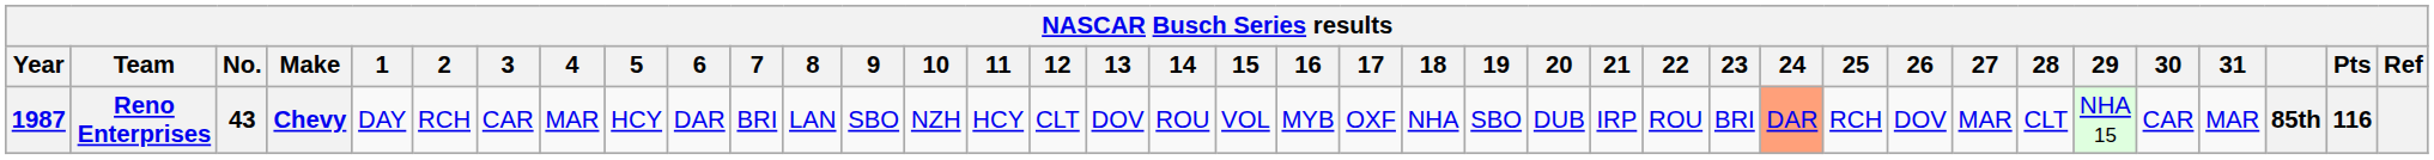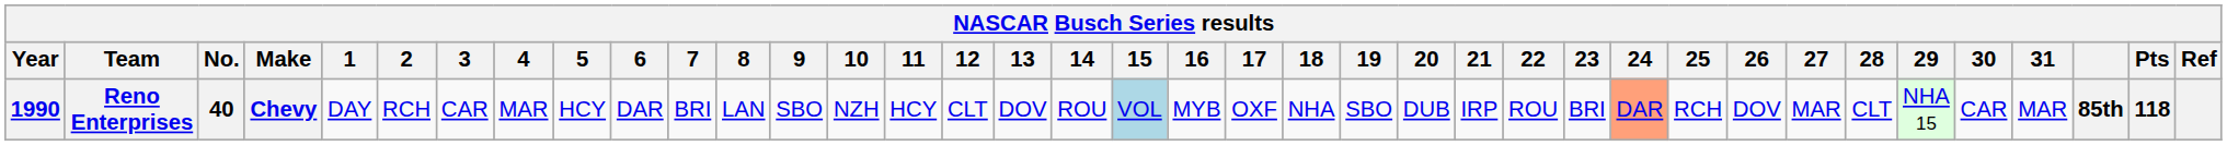Reno Enterprises | Year: 1987 -> 1990
Reno Enterprises | No.: 43 -> 40
Reno Enterprises | 15: no background -> lightblue background
Reno Enterprises | Pts: 116 -> 118
